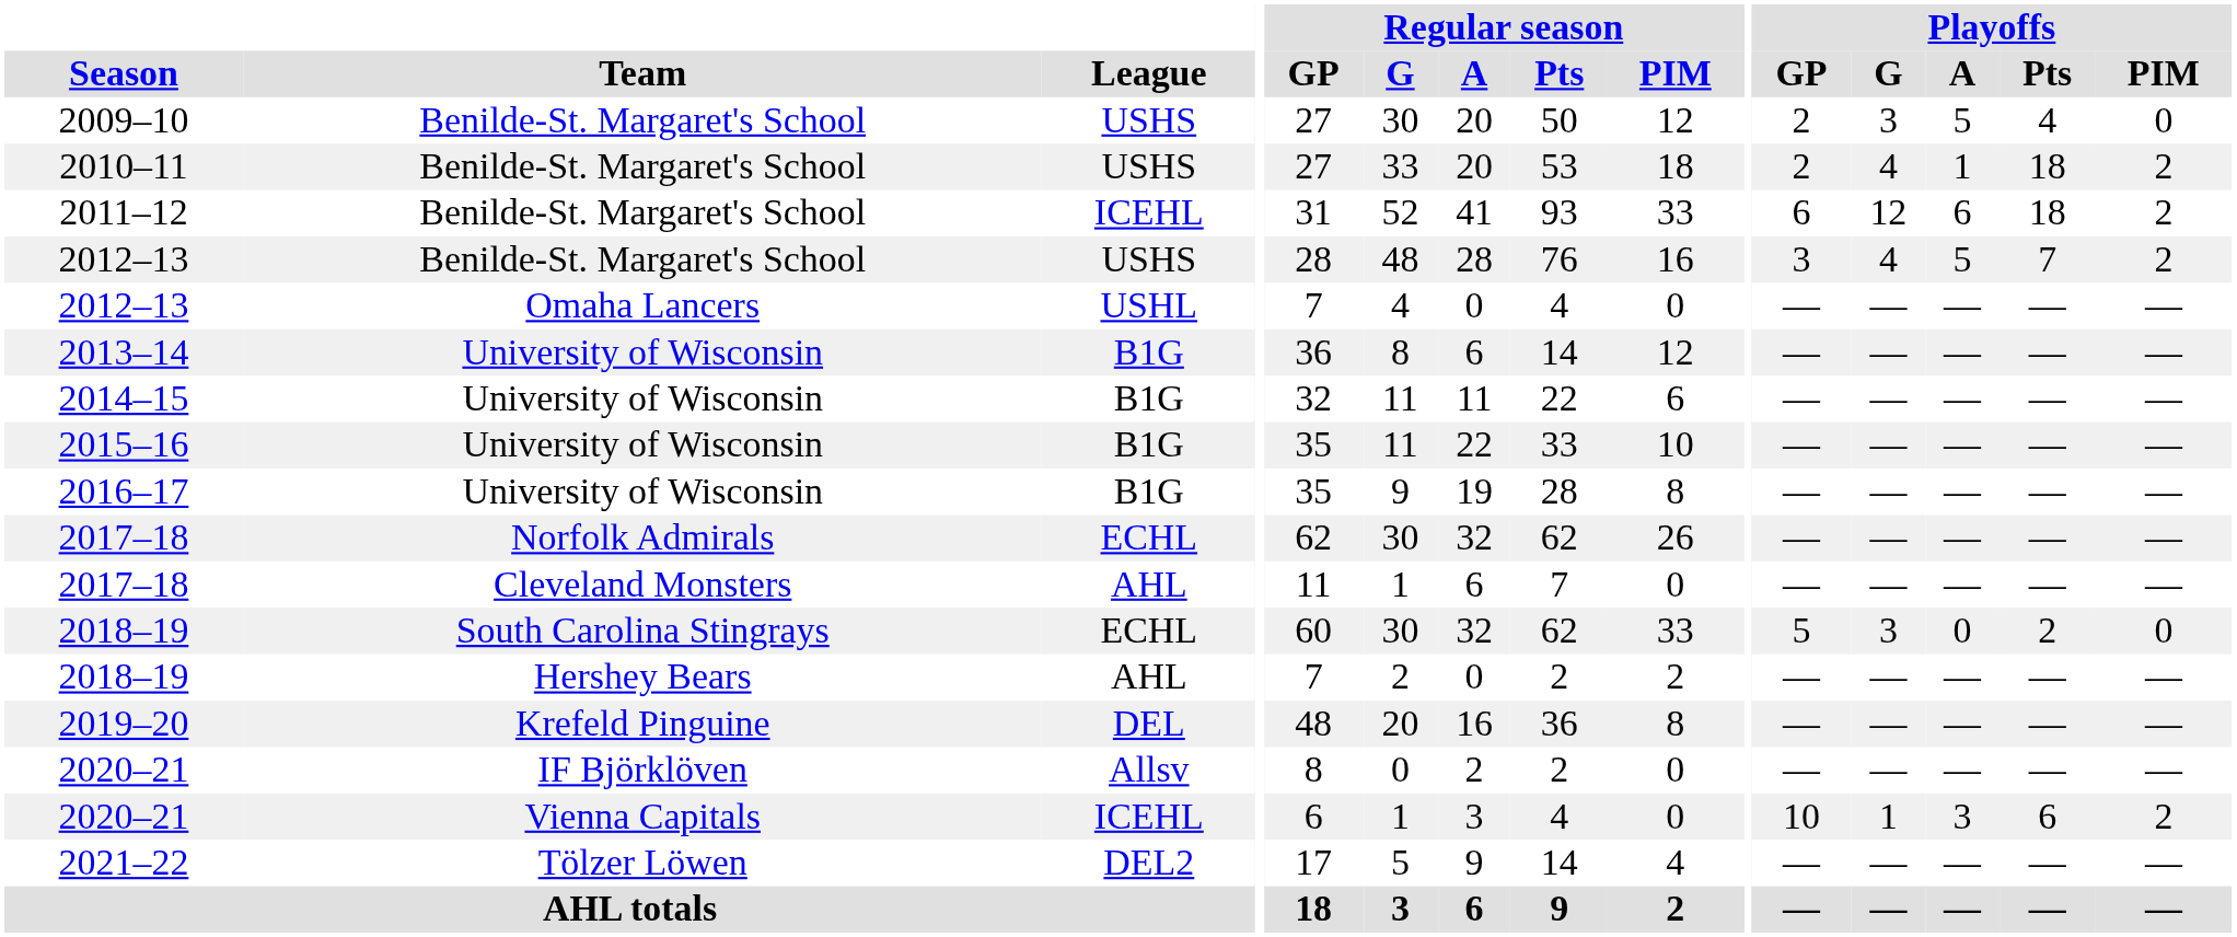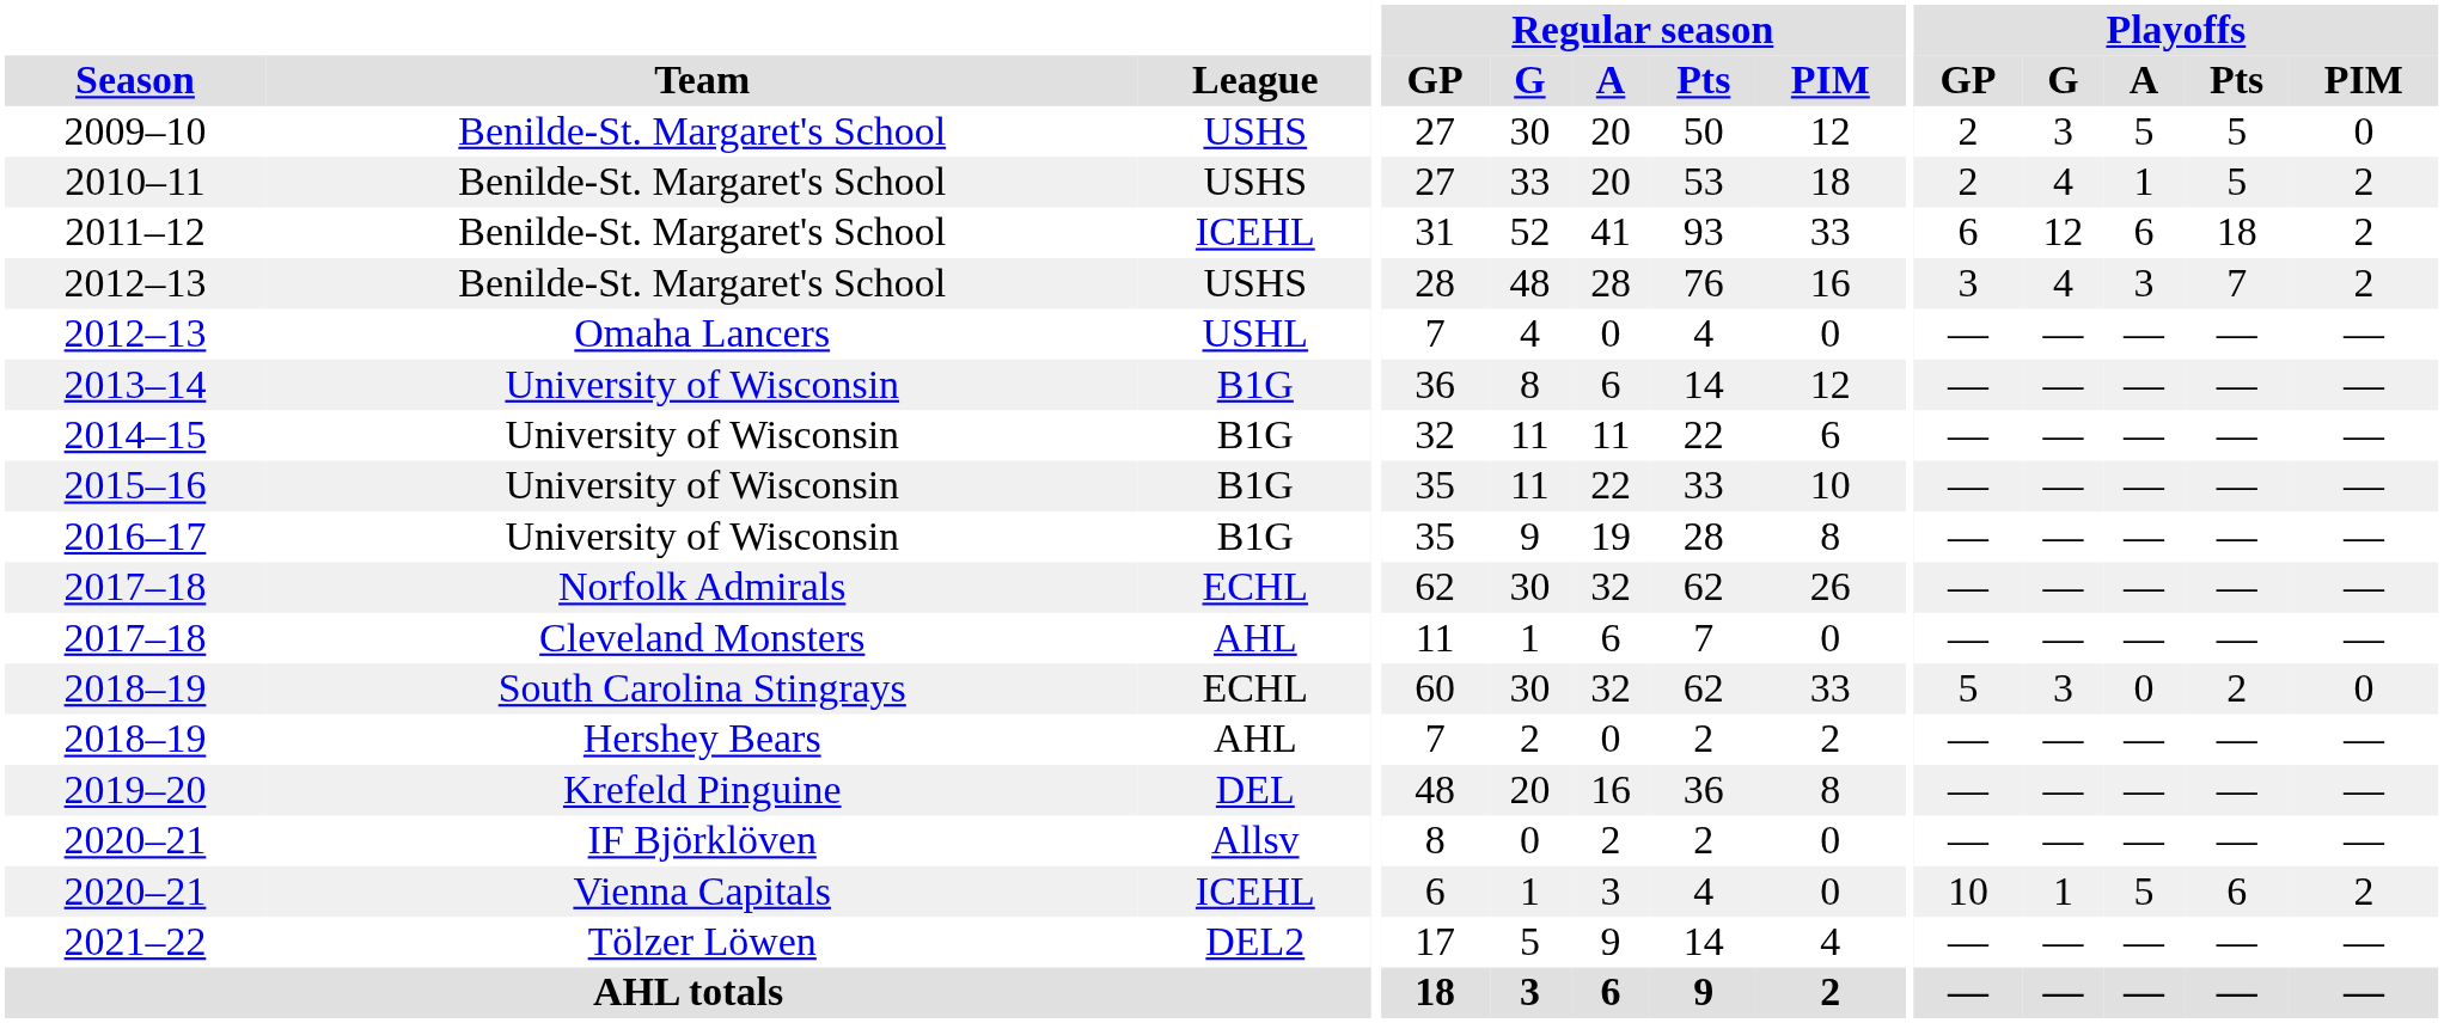2009–10 | Playoffs / Pts: 4 -> 5
2010–11 | Playoffs / Pts: 18 -> 5
2012–13 / Benilde-St. Margaret's School | Playoffs / A: 5 -> 3
2020–21 / Vienna Capitals | Playoffs / A: 3 -> 5
